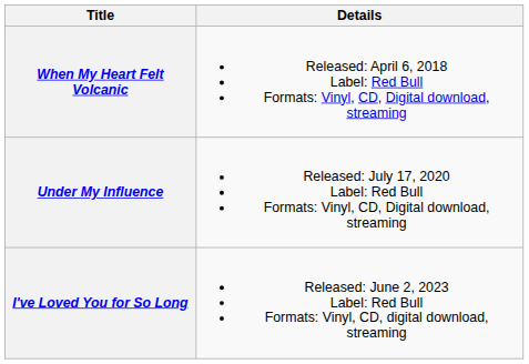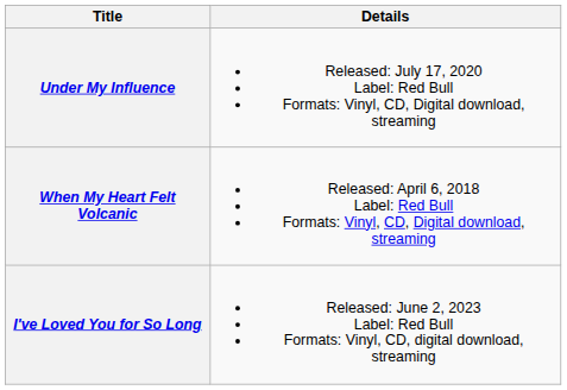rows swapped: When My Heart Felt Volcanic <-> Under My Influence
